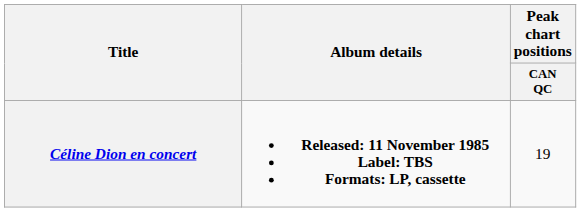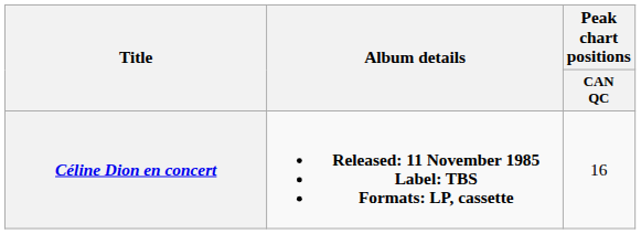Céline Dion en concert | Peak chart positions / CAN QC: 19 -> 16
